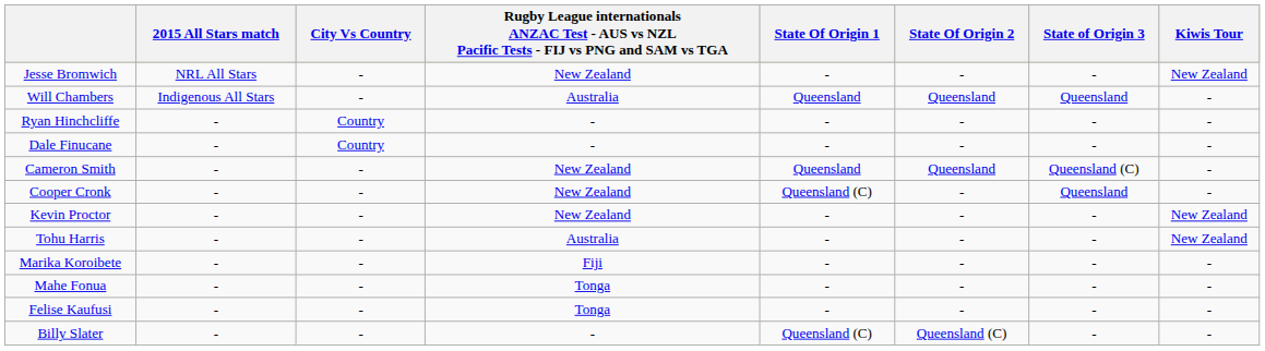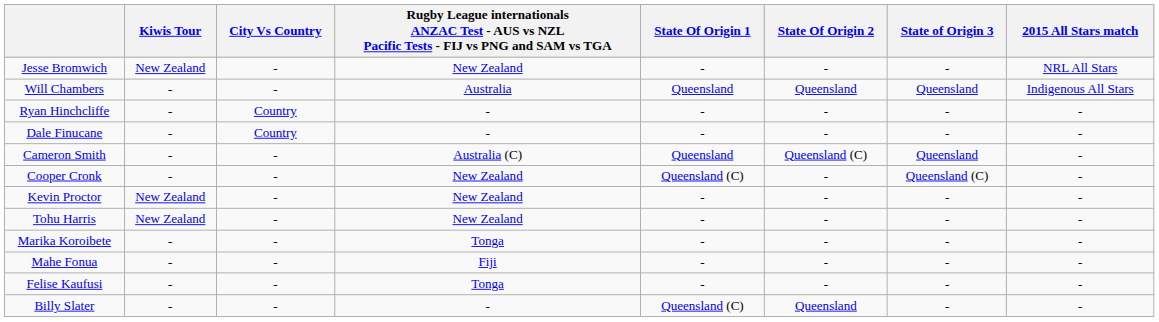columns swapped: 2015 All Stars match <-> Kiwis Tour
Cameron Smith | column 4: New Zealand -> Australia (C)
Cameron Smith | State Of Origin 2: Queensland -> Queensland (C)
Cameron Smith | State of Origin 3: Queensland (C) -> Queensland
Cooper Cronk | State of Origin 3: Queensland -> Queensland (C)
Tohu Harris | column 4: Australia -> New Zealand
Marika Koroibete | column 4: Fiji -> Tonga
Mahe Fonua | column 4: Tonga -> Fiji
Billy Slater | State Of Origin 2: Queensland (C) -> Queensland
